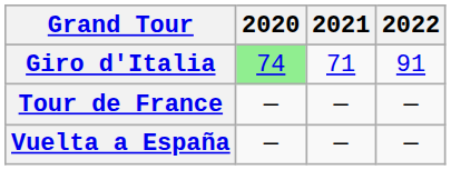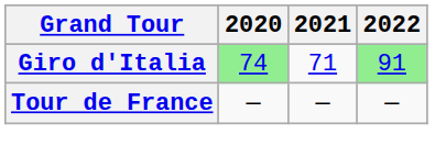Giro d'Italia | 2022: no background -> lightgreen background
- row: Vuelta a España | — | — | —
